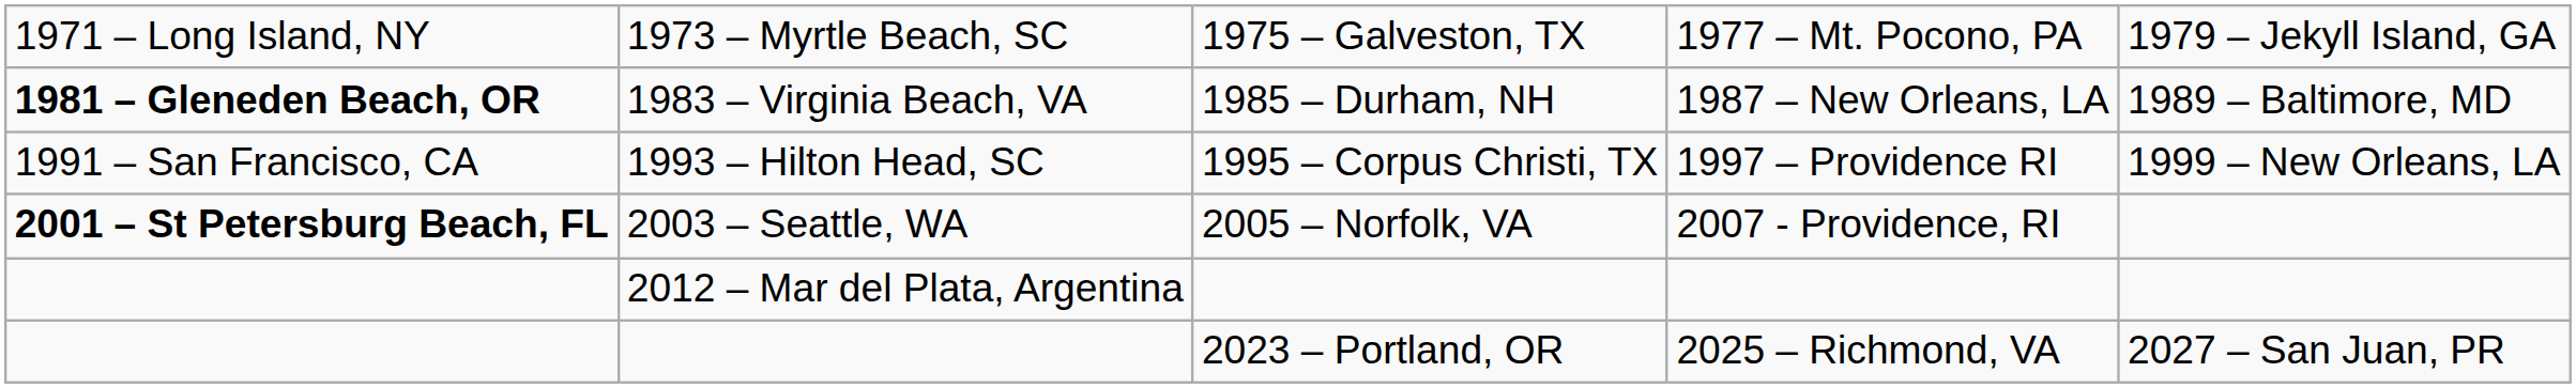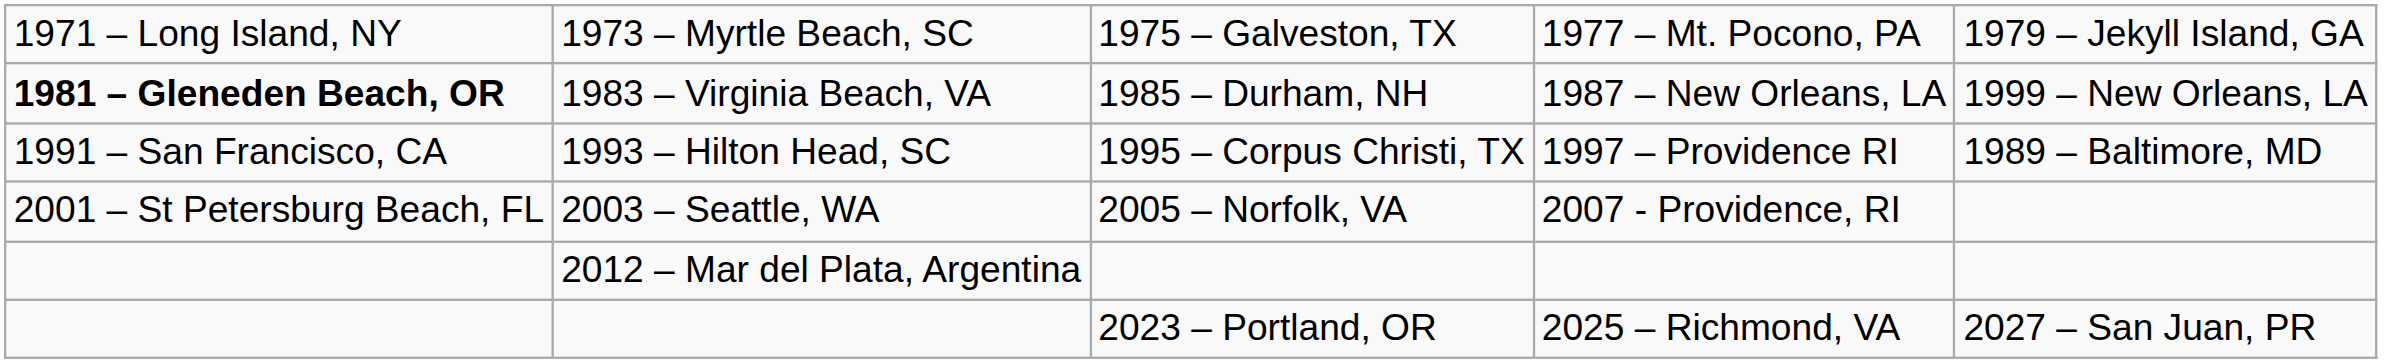1983 – Virginia Beach, VA | column 5: 1989 – Baltimore, MD -> 1999 – New Orleans, LA
1993 – Hilton Head, SC | column 5: 1999 – New Orleans, LA -> 1989 – Baltimore, MD
2003 – Seattle, WA | column 1: bold -> normal
